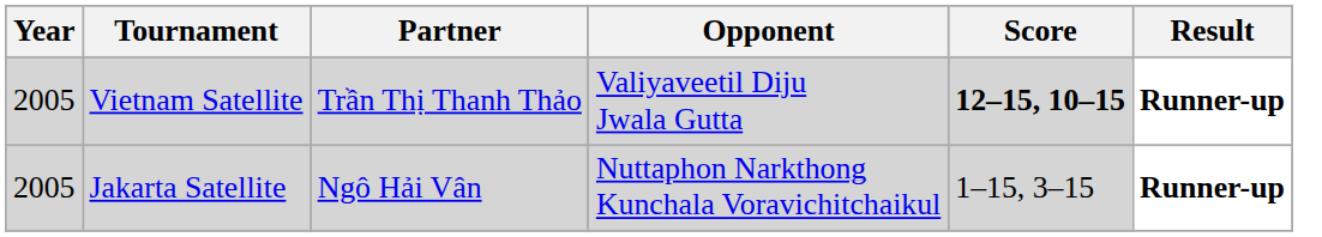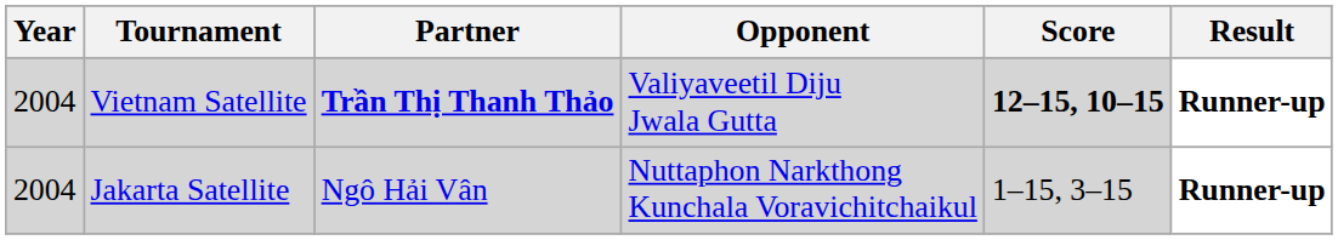Vietnam Satellite | Year: 2005 -> 2004
Vietnam Satellite | Partner: normal -> bold
Jakarta Satellite | Year: 2005 -> 2004
